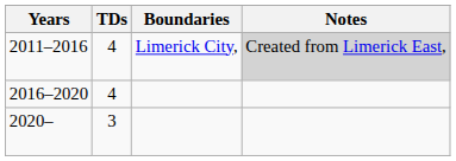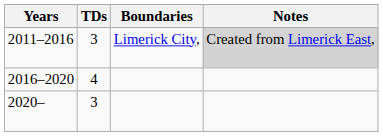2011–2016 | TDs: 4 -> 3
